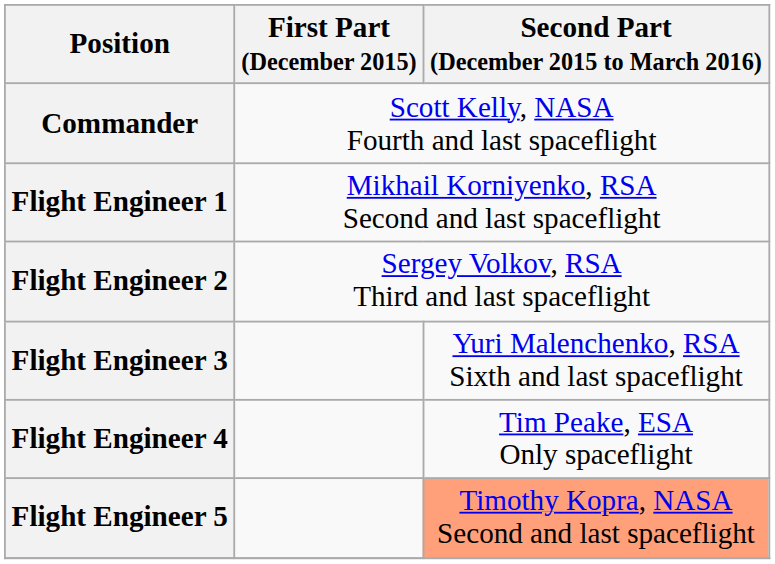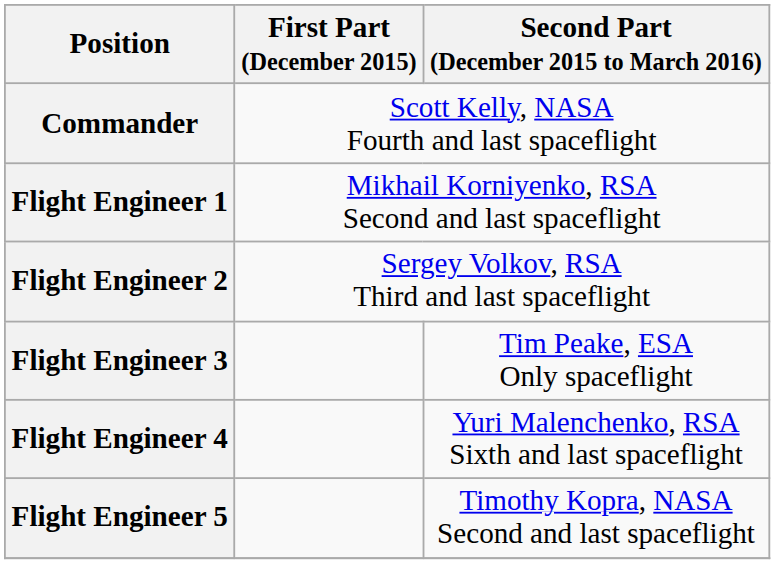Flight Engineer 3 | Second Part (December 2015 to March 2016): Yuri Malenchenko, RSA Sixth and last spaceflight -> Tim Peake, ESA Only spaceflight
Flight Engineer 4 | Second Part (December 2015 to March 2016): Tim Peake, ESA Only spaceflight -> Yuri Malenchenko, RSA Sixth and last spaceflight
Flight Engineer 5 | Second Part (December 2015 to March 2016): lightsalmon background -> no background
